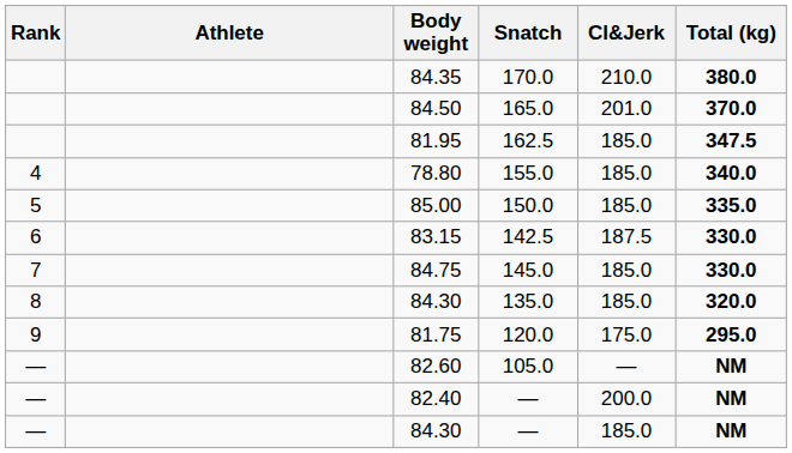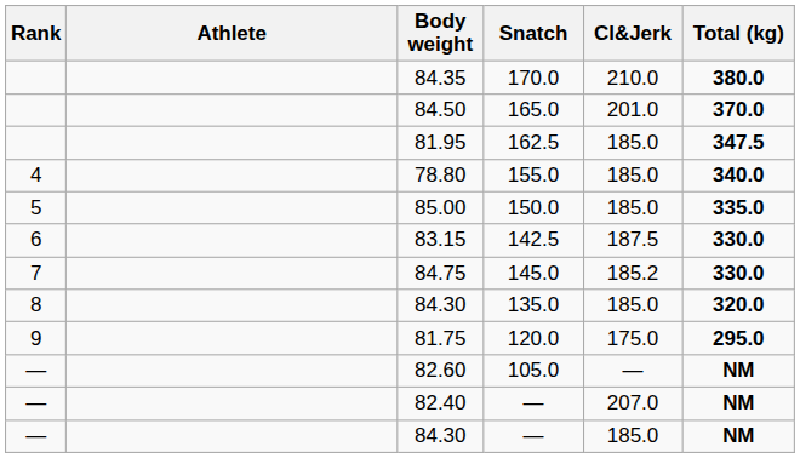84.75 | Cl&Jerk: 185.0 -> 185.2
82.40 | Cl&Jerk: 200.0 -> 207.0
